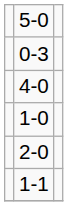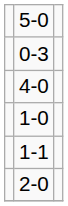rows swapped: 2-0 <-> 1-1
